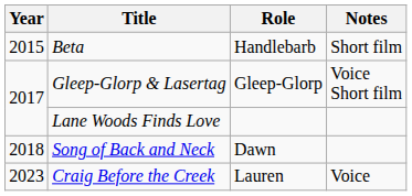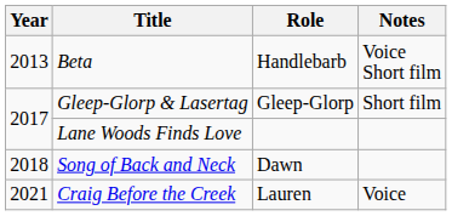Beta | Year: 2015 -> 2013
Beta | Notes: Short film -> Voice Short film
Gleep-Glorp & Lasertag | Notes: Voice Short film -> Short film
Craig Before the Creek | Year: 2023 -> 2021
